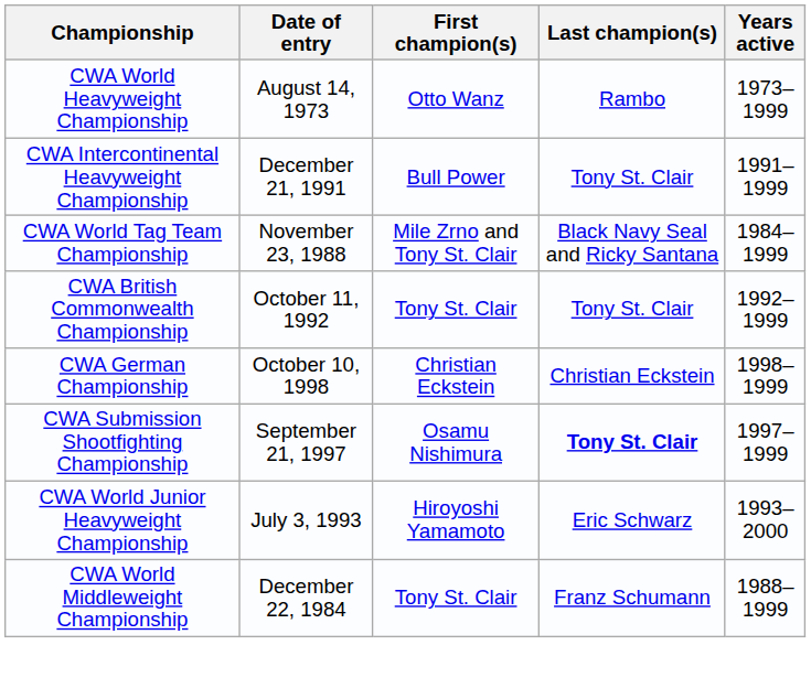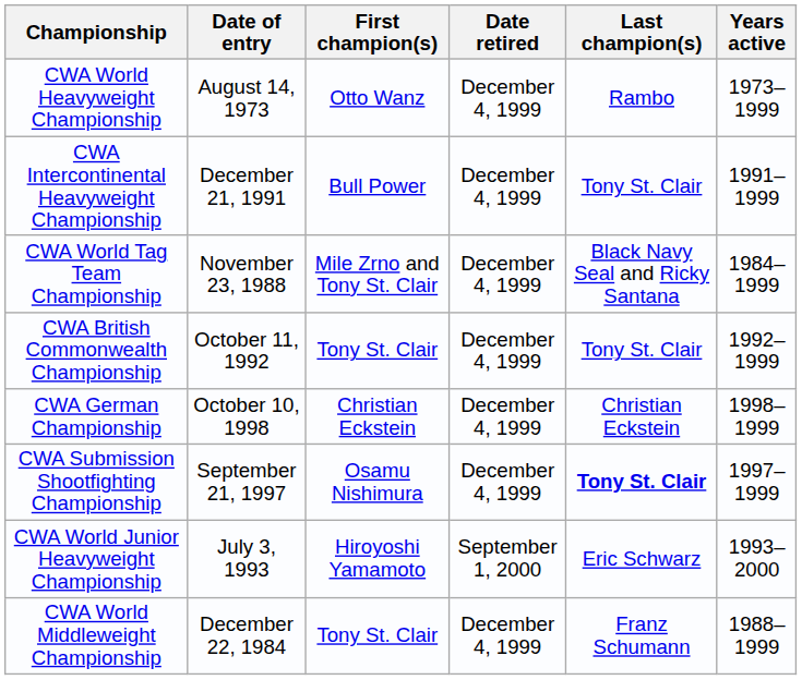+ column: Date retired | December 4, 1999 | December 4, 1999 | December 4, 1999 | December 4, 1999 | December 4, 1999 | December 4, 1999 | September 1, 2000 | December 4, 1999
